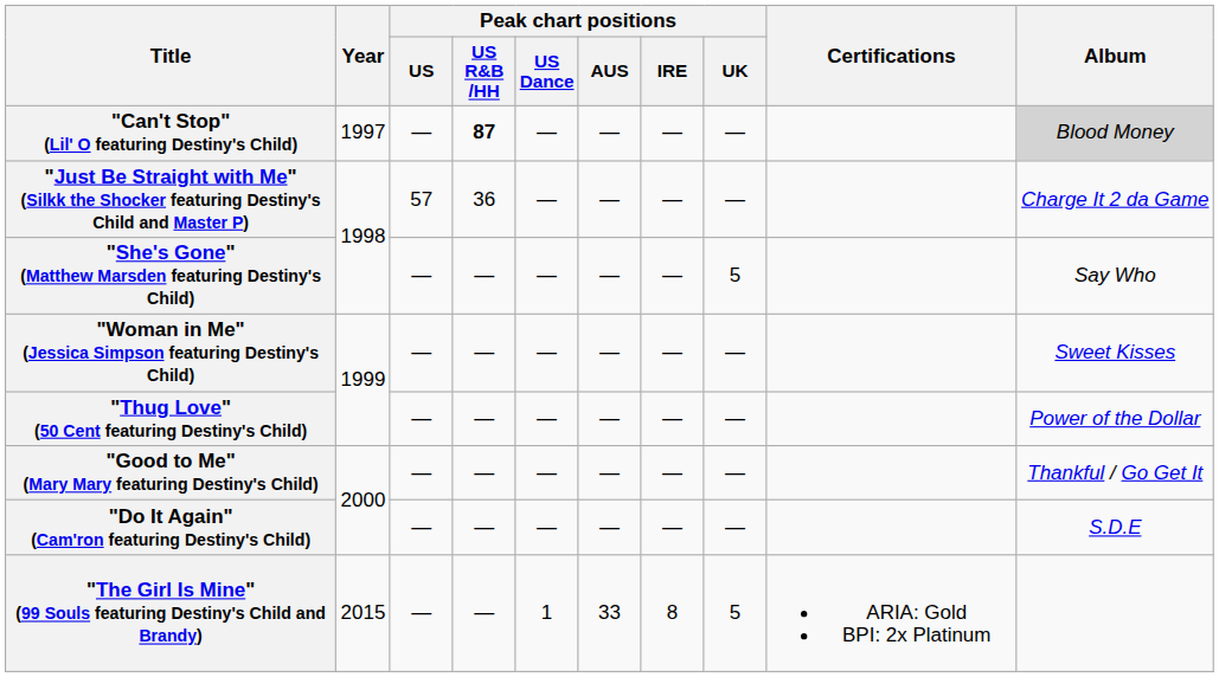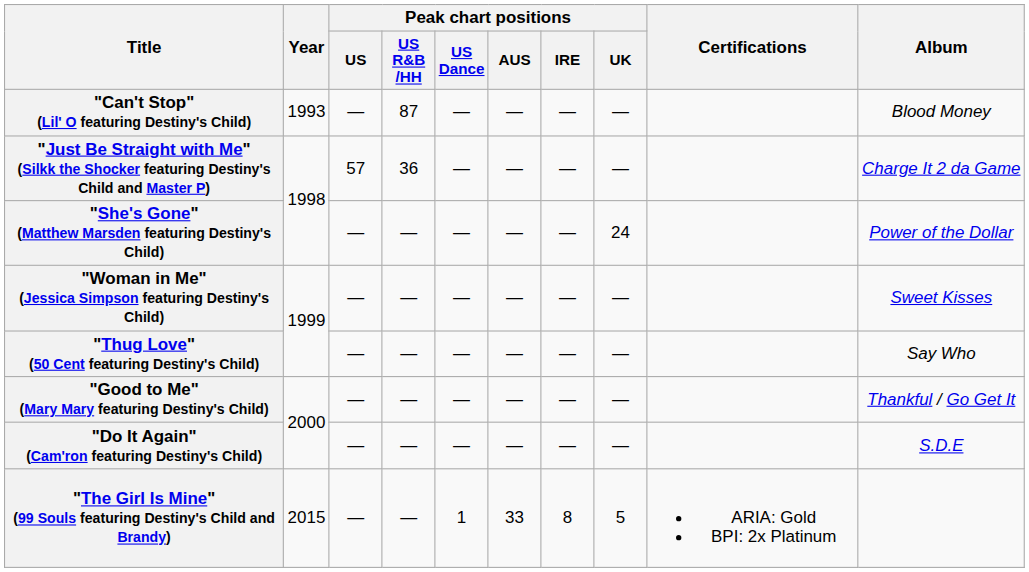"Can't Stop" (Lil' O featuring Destiny's Child) | Year: 1997 -> 1993
"Can't Stop" (Lil' O featuring Destiny's Child) | Peak chart positions / US R&B /HH: bold -> normal
"Can't Stop" (Lil' O featuring Destiny's Child) | Album: lightgrey background -> no background
"She's Gone" (Matthew Marsden featuring Destiny's Child) | Peak chart positions / UK: 5 -> 24
"She's Gone" (Matthew Marsden featuring Destiny's Child) | Album: Say Who -> Power of the Dollar
"Thug Love" (50 Cent featuring Destiny's Child) | Album: Power of the Dollar -> Say Who
